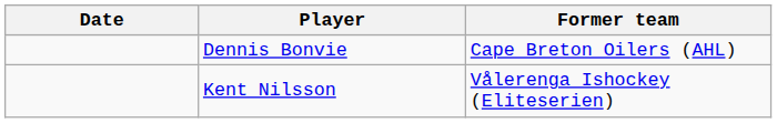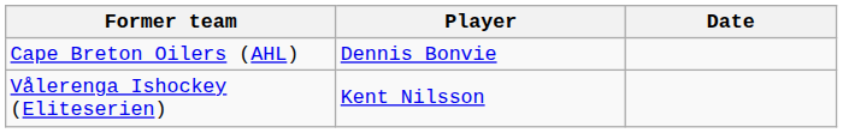columns swapped: Date <-> Former team
